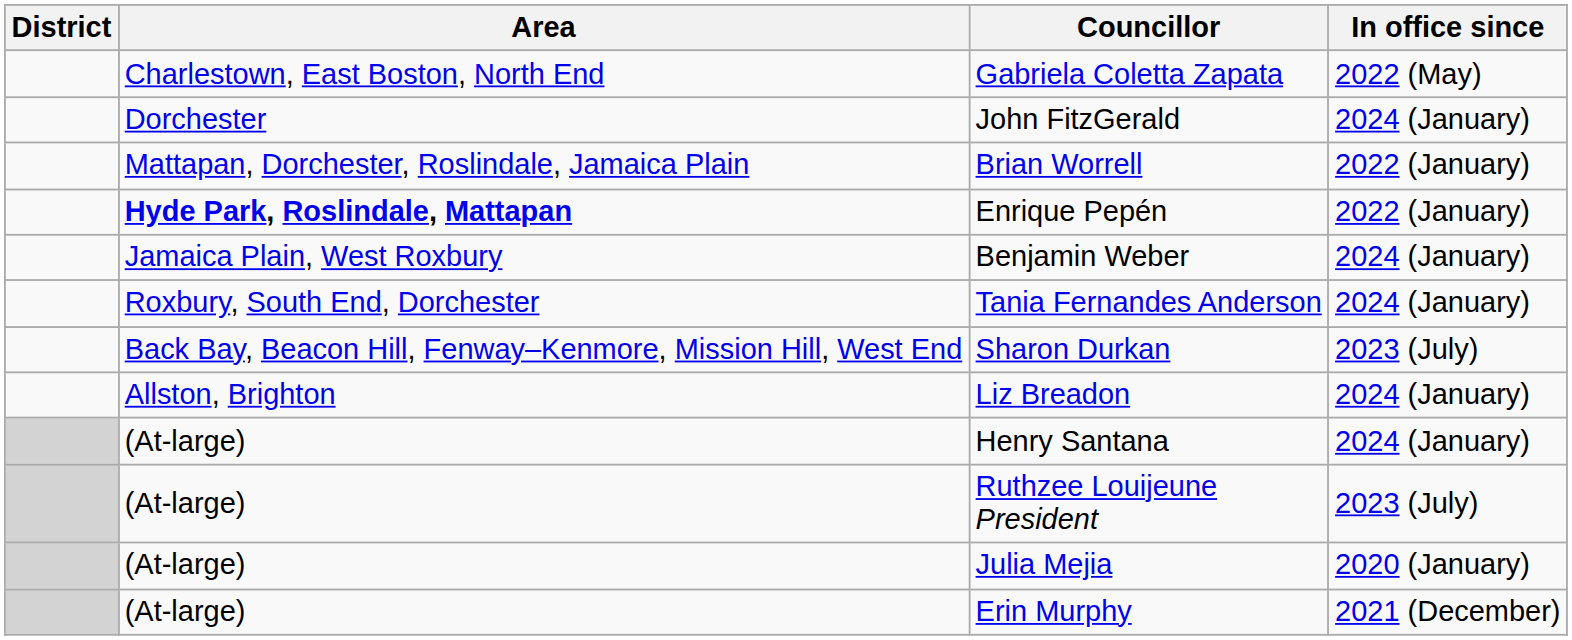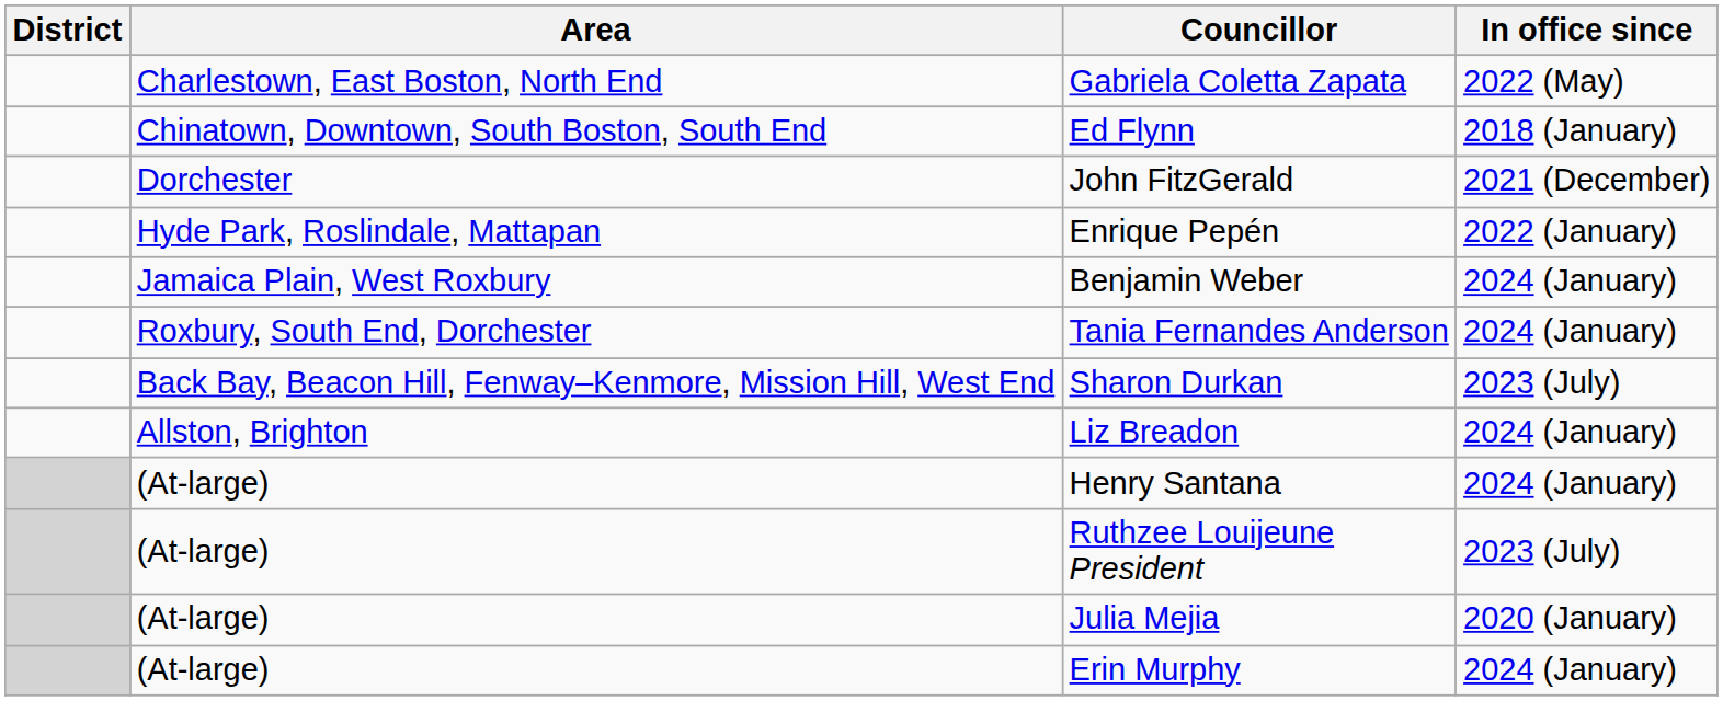+ row: Chinatown, Downtown, South Boston, South End | Ed Flynn | 2018 (January)
John FitzGerald | In office since: 2024 (January) -> 2021 (December)
- row: Mattapan, Dorchester, Roslindale, Jamaica Plain | Brian Worrell | 2022 (January)
Enrique Pepén | Area: bold -> normal
Erin Murphy | In office since: 2021 (December) -> 2024 (January)
